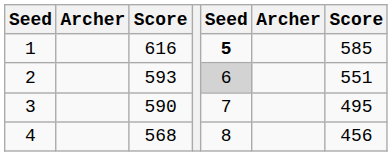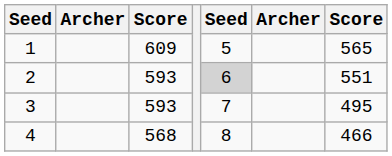1 | column 3: 616 -> 609
1 | column 5: bold -> normal
1 | column 7: 585 -> 565
3 | column 3: 590 -> 593
4 | column 7: 456 -> 466
